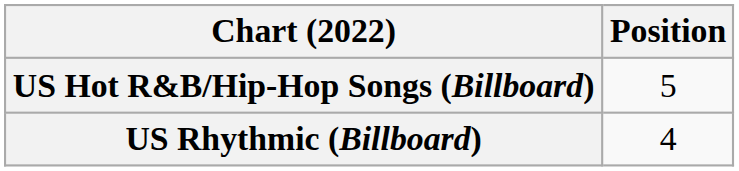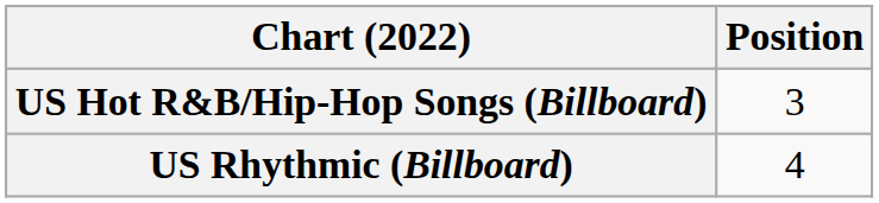US Hot R&B/Hip-Hop Songs (Billboard) | Position: 5 -> 3
